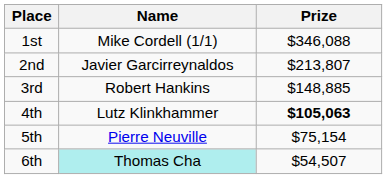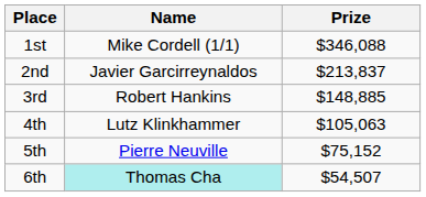2nd | Prize: $213,807 -> $213,837
4th | Prize: bold -> normal
5th | Prize: $75,154 -> $75,152
